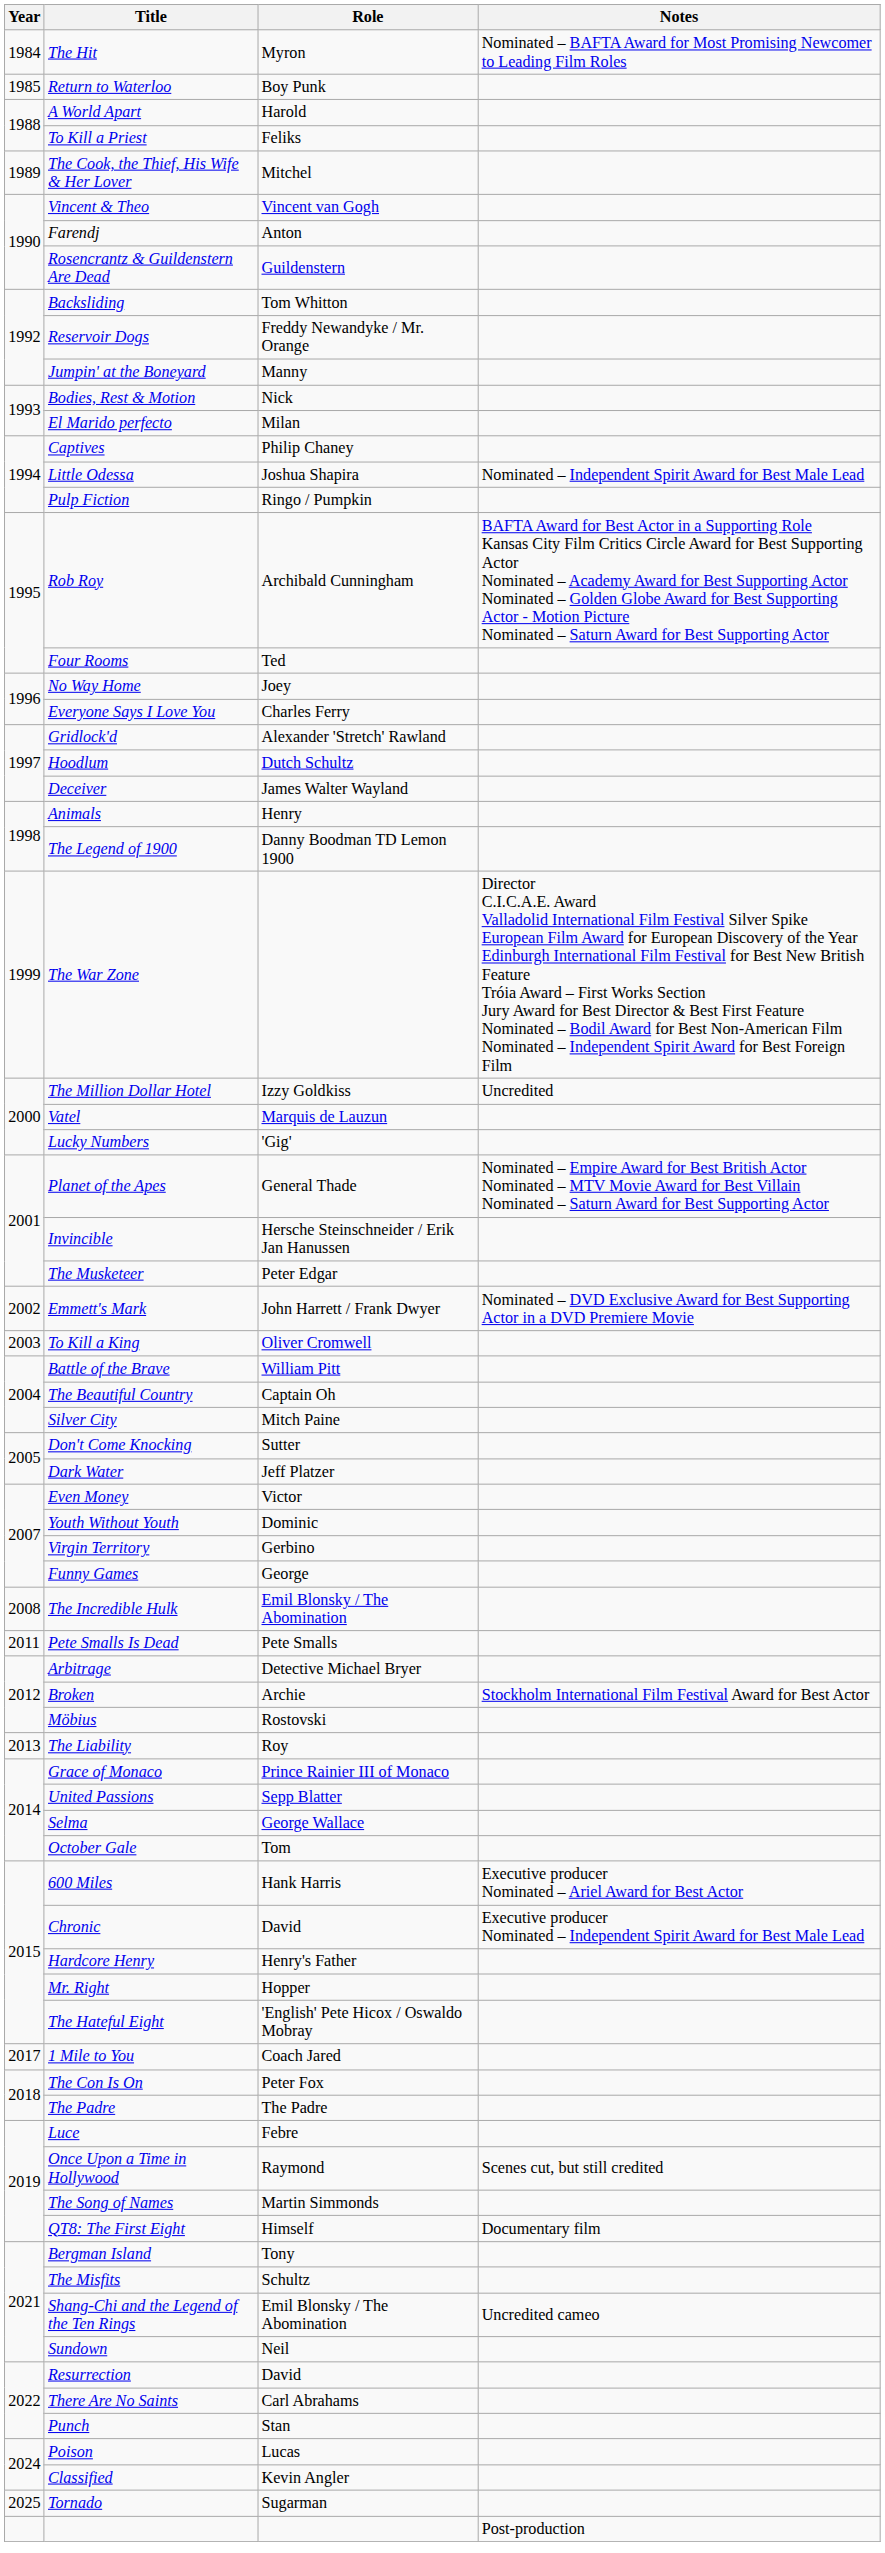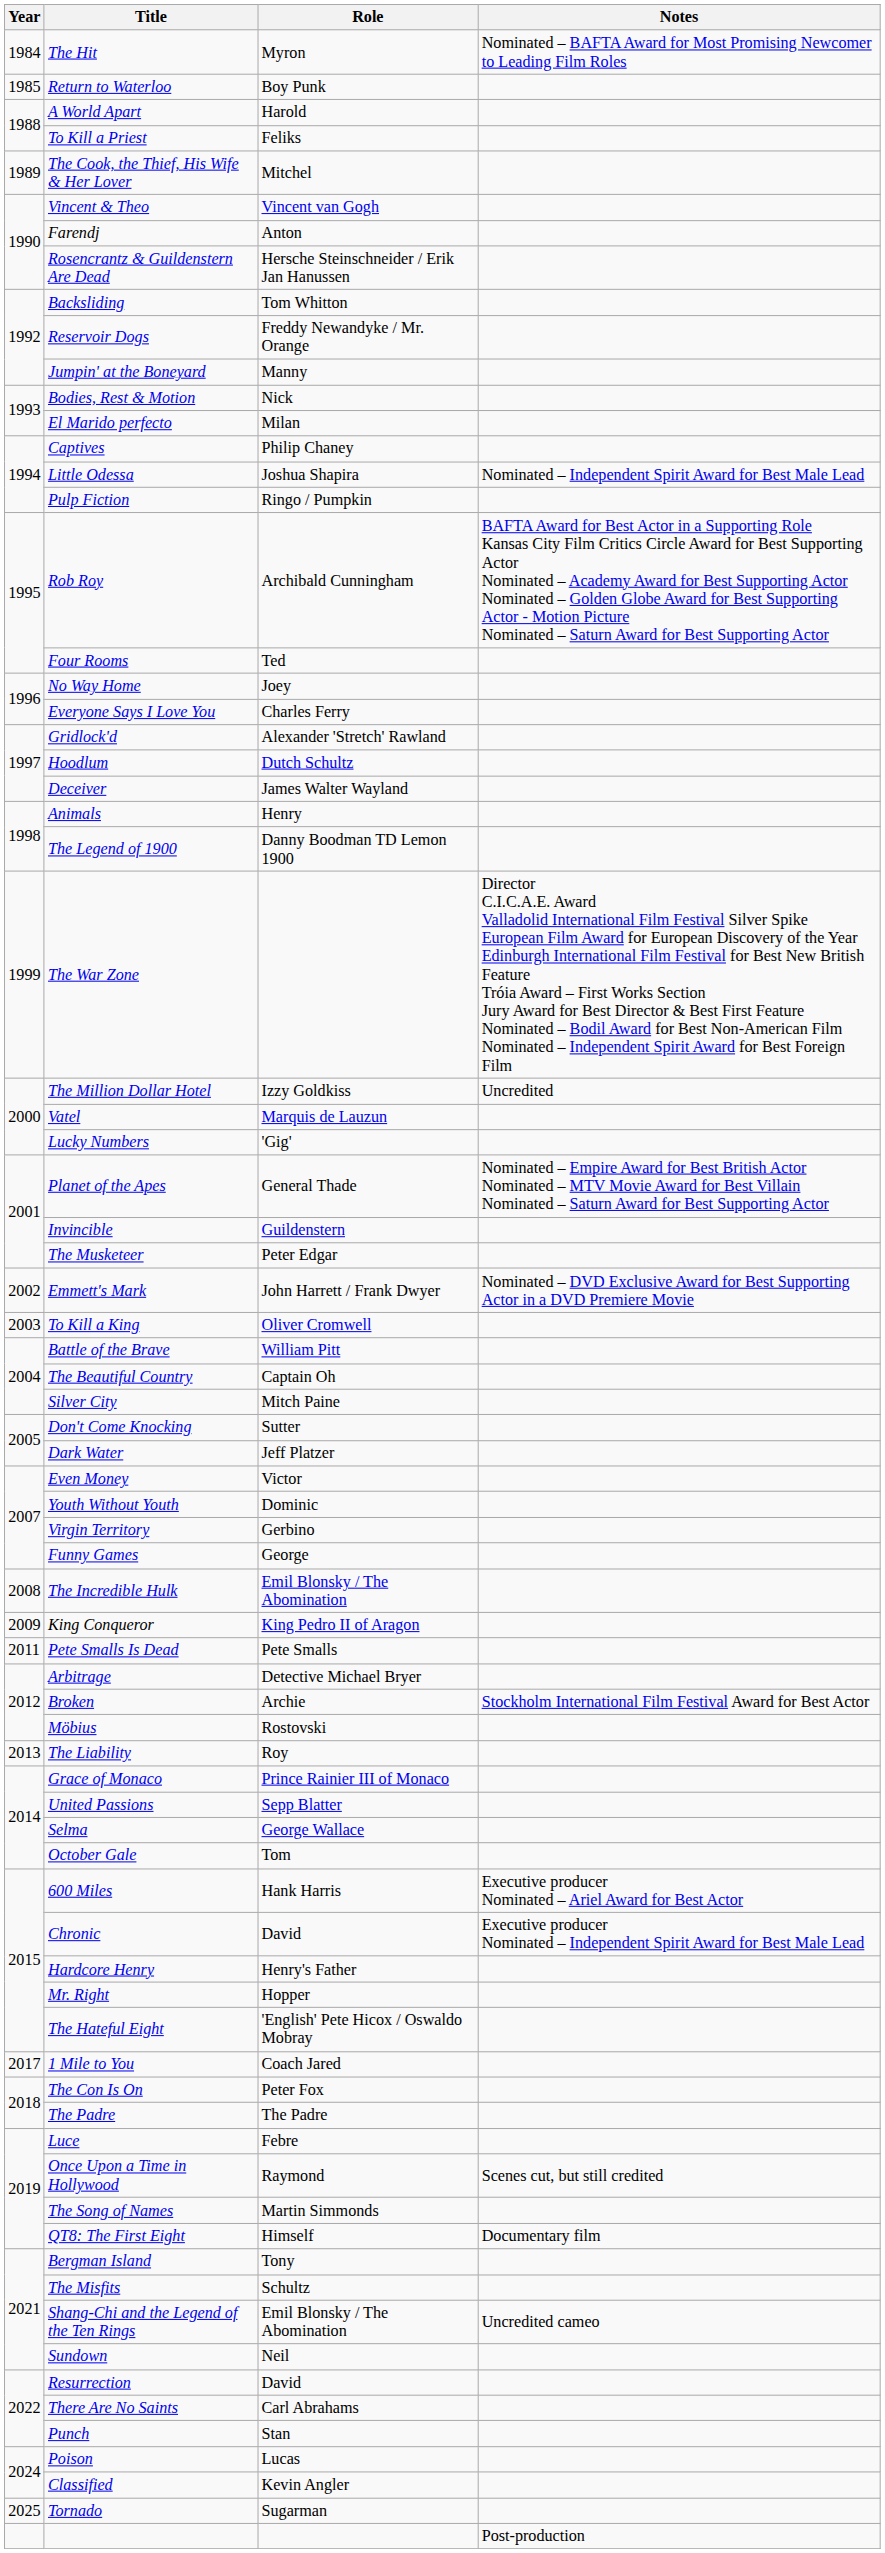Rosencrantz & Guildenstern Are Dead | Role: Guildenstern -> Hersche Steinschneider / Erik Jan Hanussen
Invincible | Role: Hersche Steinschneider / Erik Jan Hanussen -> Guildenstern
+ row: 2009 | King Conqueror | King Pedro II of Aragon
